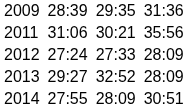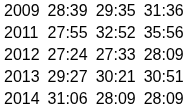2011 | column 3: 31:06 -> 27:55
2011 | column 5: 30:21 -> 32:52
2013 | column 5: 32:52 -> 30:21
2013 | column 7: 28:09 -> 30:51
2014 | column 3: 27:55 -> 31:06
2014 | column 7: 30:51 -> 28:09
